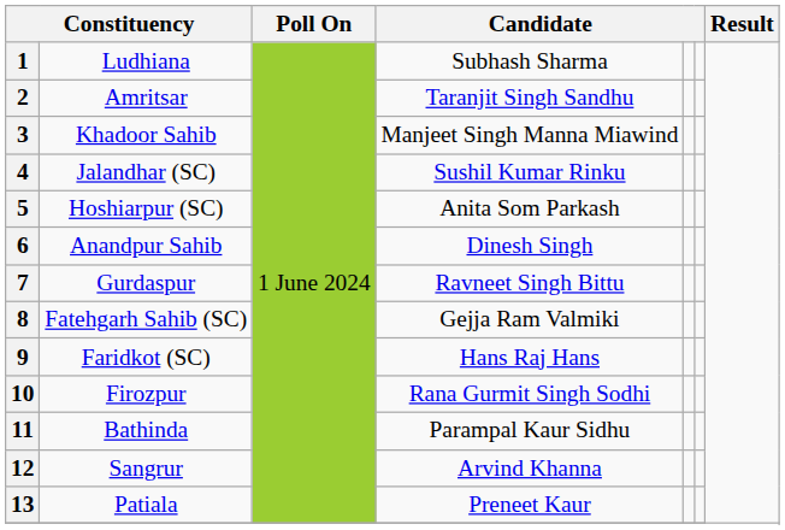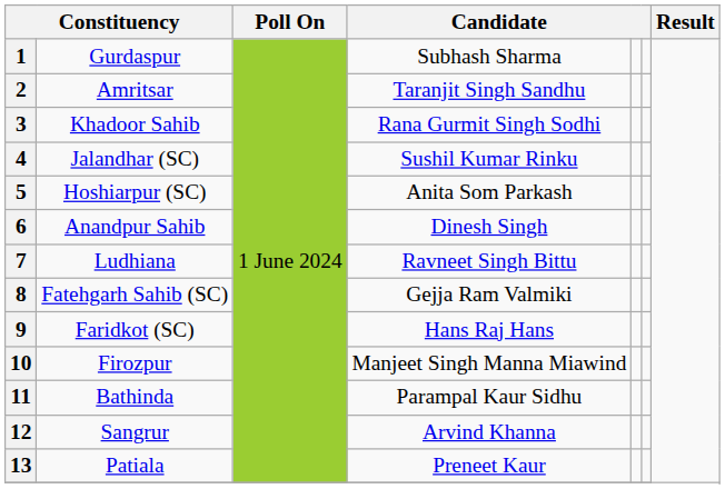1 | column 2: Ludhiana -> Gurdaspur
3 | column 4: Manjeet Singh Manna Miawind -> Rana Gurmit Singh Sodhi
7 | column 2: Gurdaspur -> Ludhiana
10 | column 4: Rana Gurmit Singh Sodhi -> Manjeet Singh Manna Miawind
